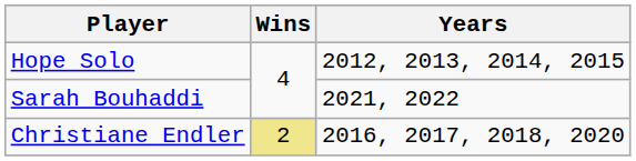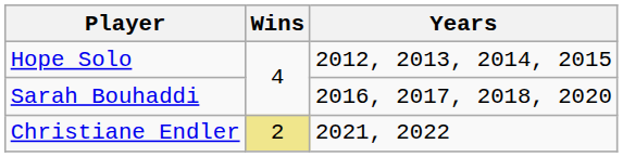Sarah Bouhaddi | Years: 2021, 2022 -> 2016, 2017, 2018, 2020
Christiane Endler | Years: 2016, 2017, 2018, 2020 -> 2021, 2022
